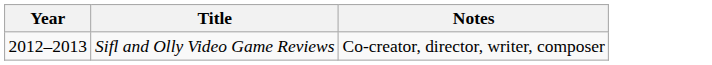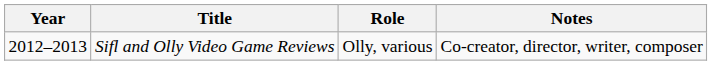+ column: Role | Olly, various
